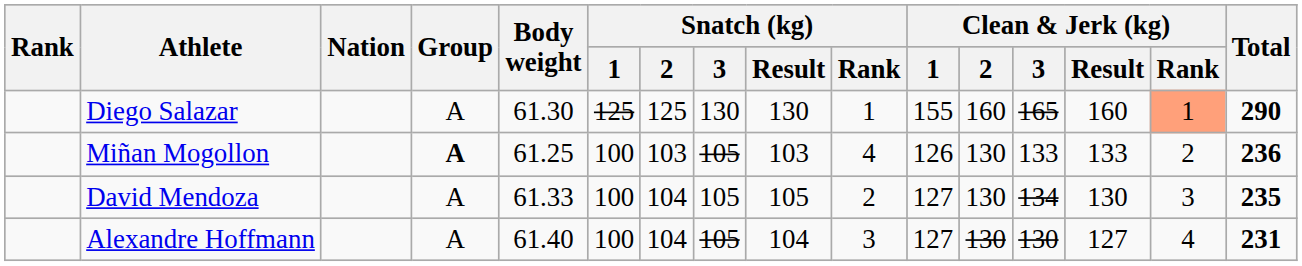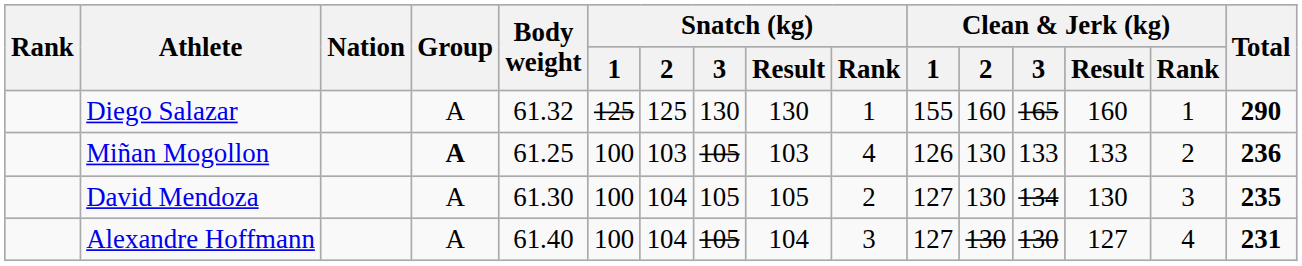Diego Salazar | Body weight: 61.30 -> 61.32
Diego Salazar | Clean & Jerk (kg) / Rank: lightsalmon background -> no background
David Mendoza | Body weight: 61.33 -> 61.30
